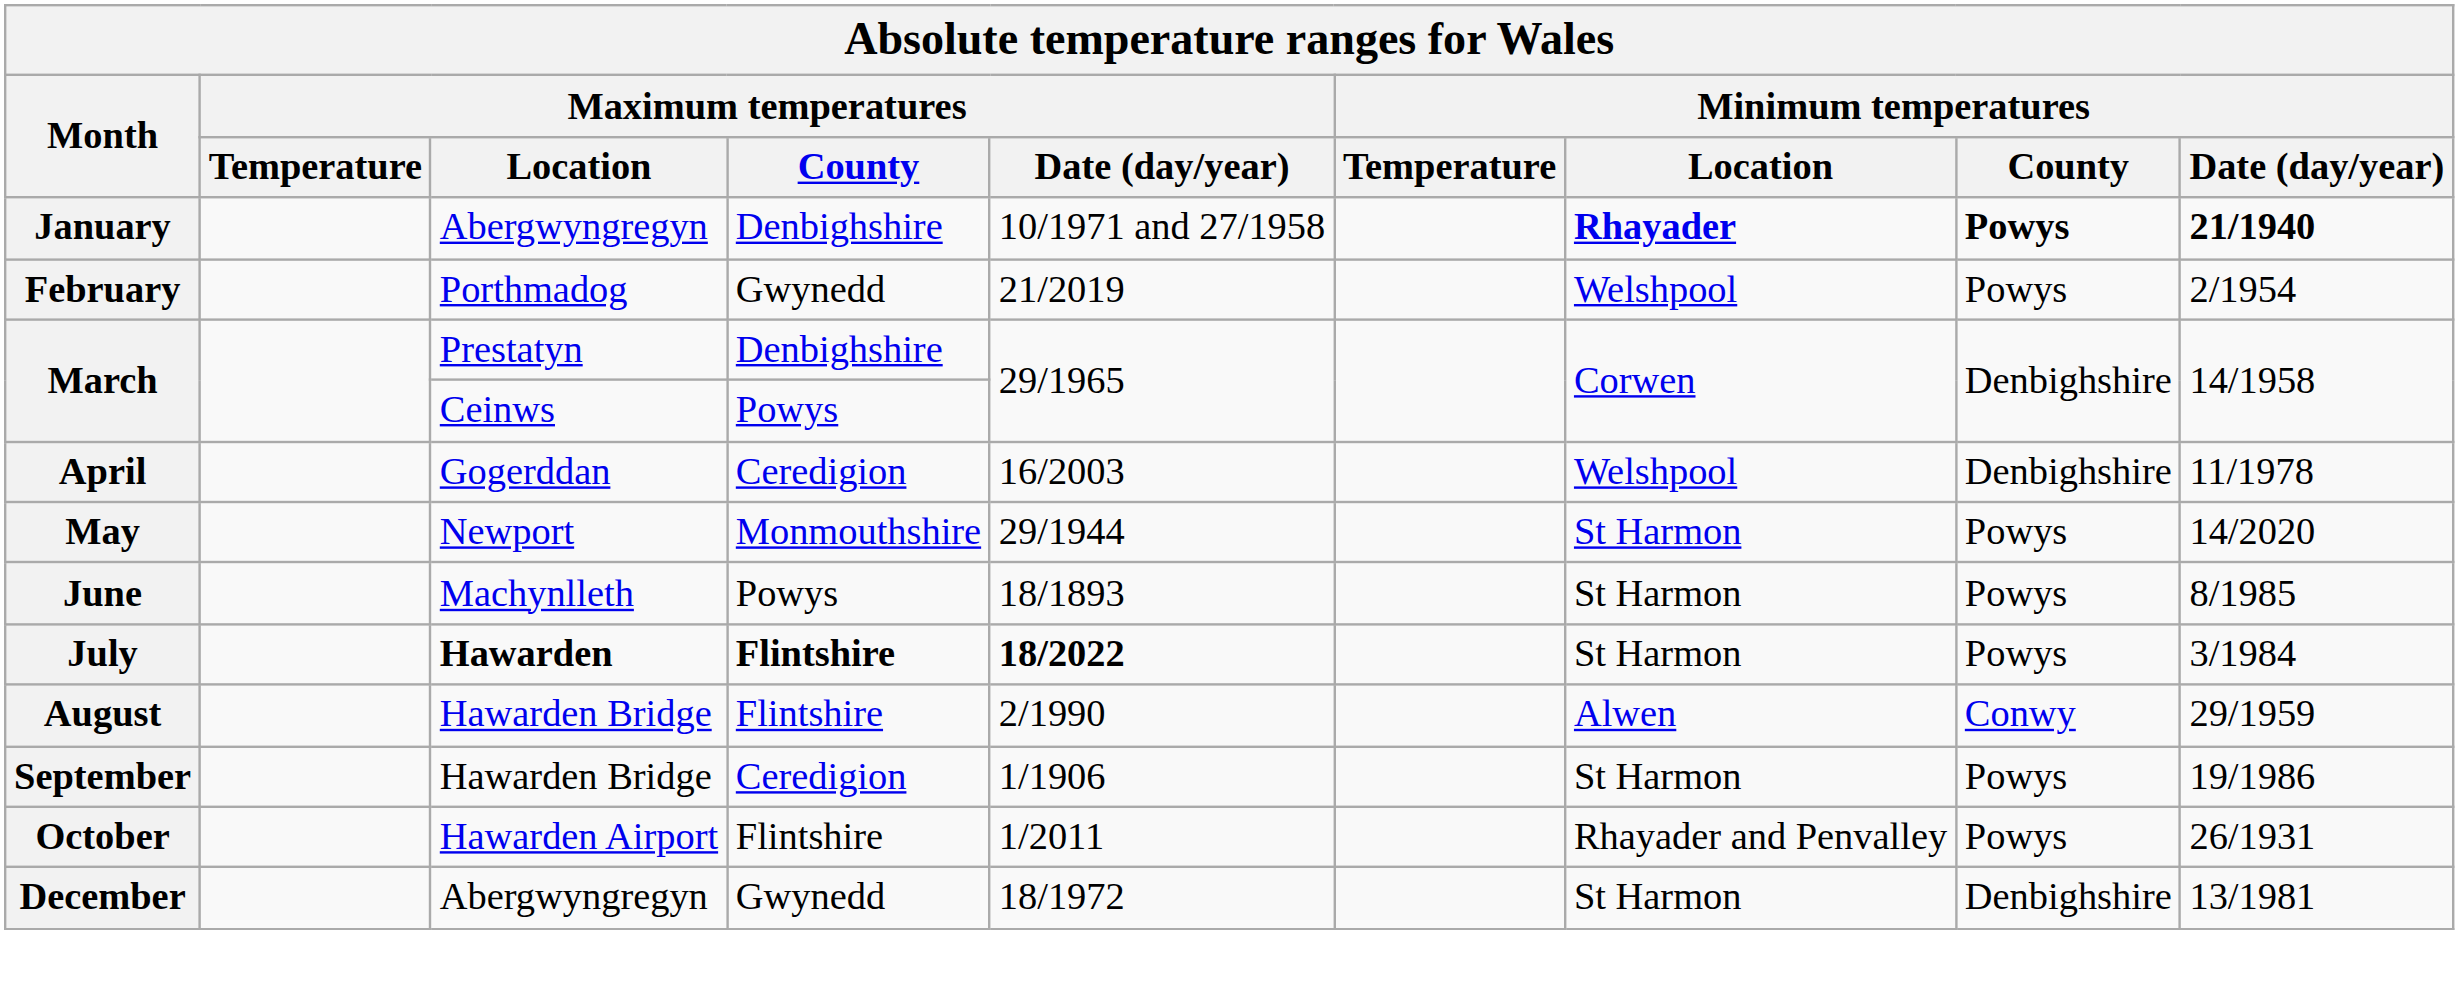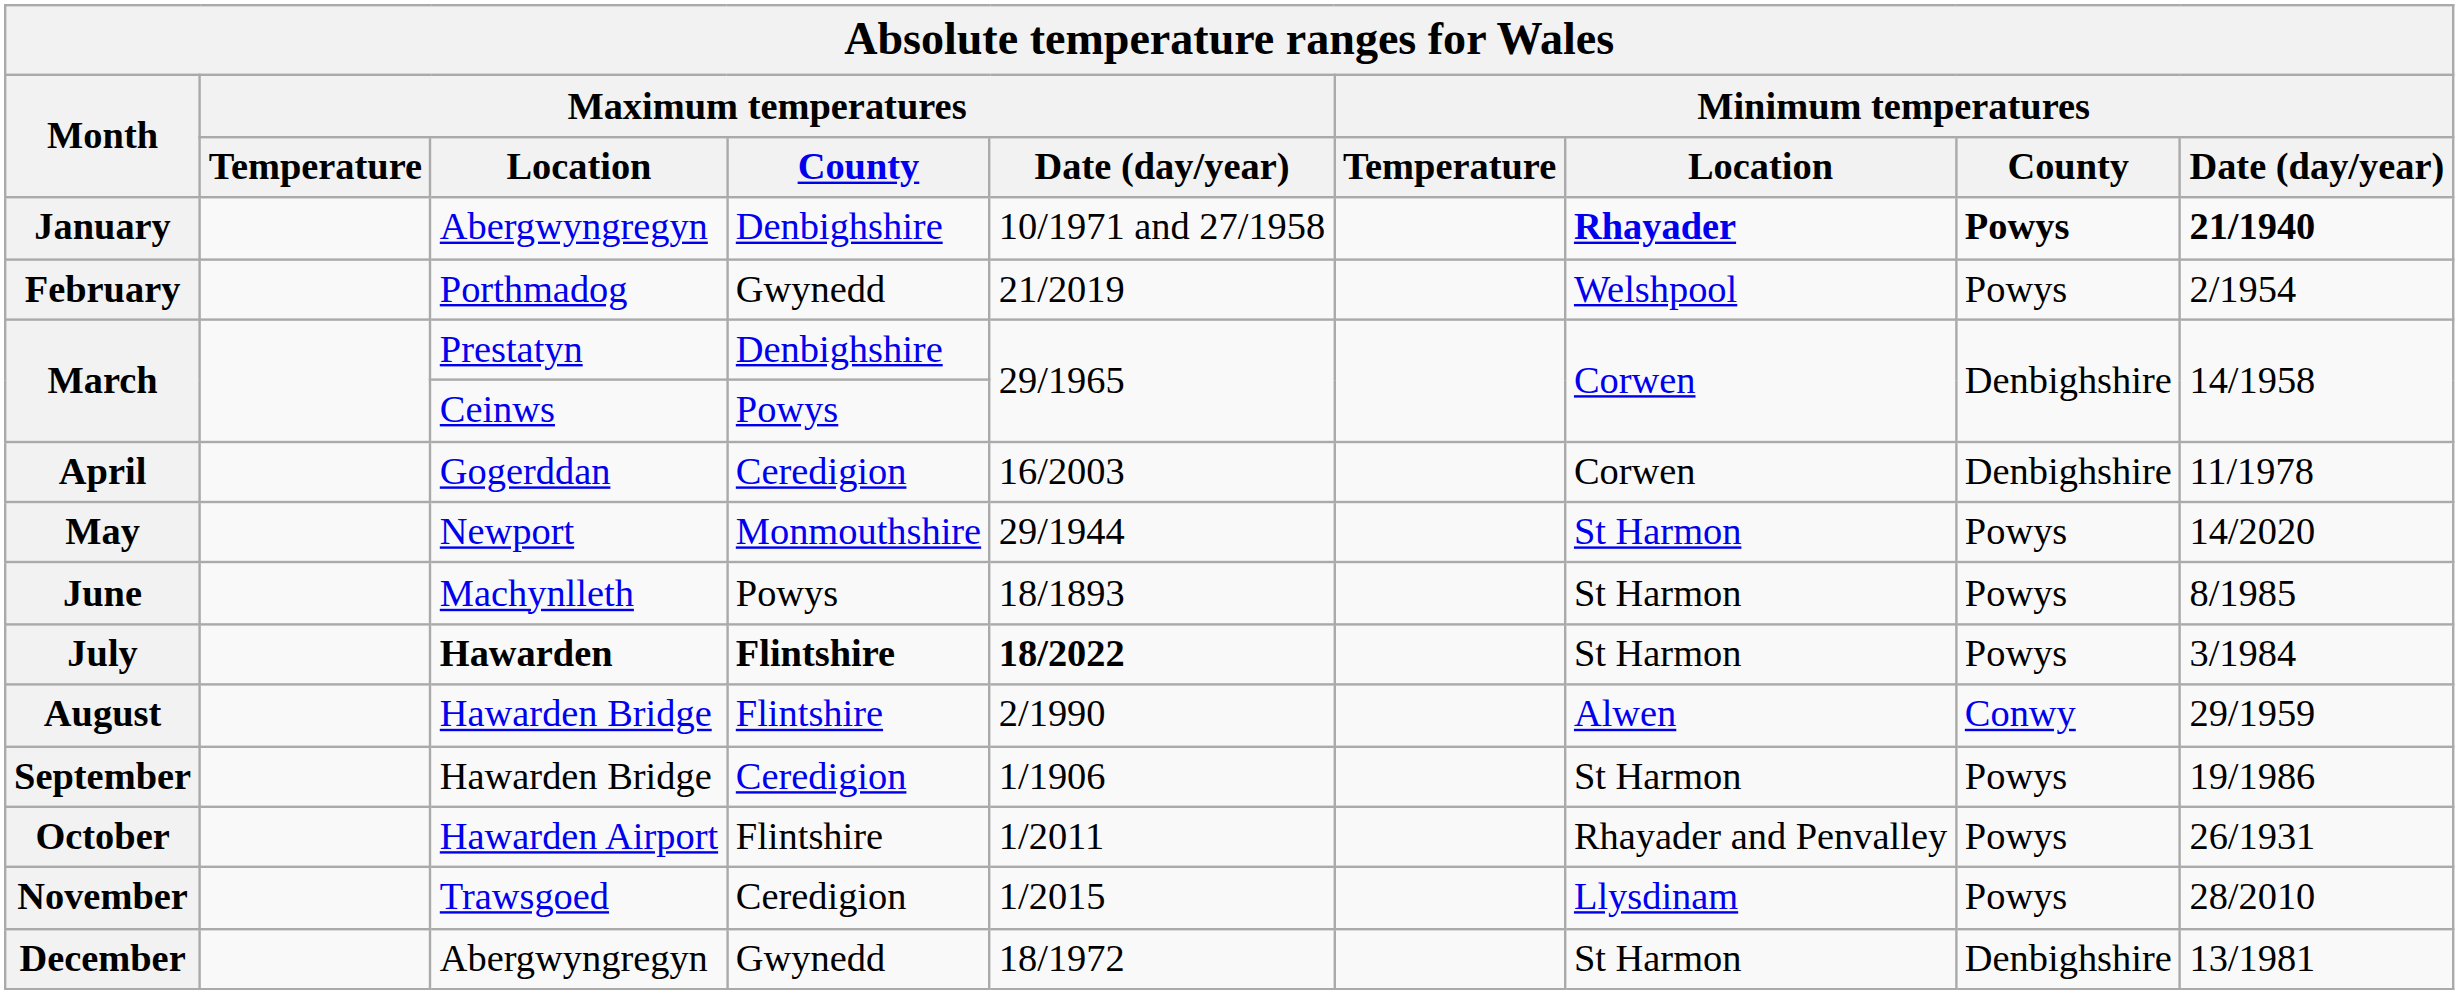April | Minimum temperatures / Location: Welshpool -> Corwen
+ row: November | Trawsgoed | Ceredigion | 1/2015 | Llysdinam | Powys | 28/2010
